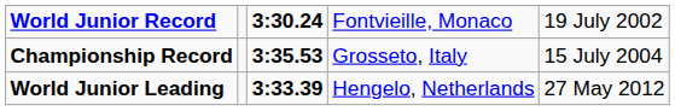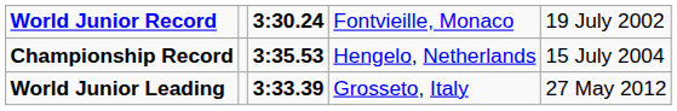Championship Record | column 4: Grosseto, Italy -> Hengelo, Netherlands
World Junior Leading | column 4: Hengelo, Netherlands -> Grosseto, Italy
